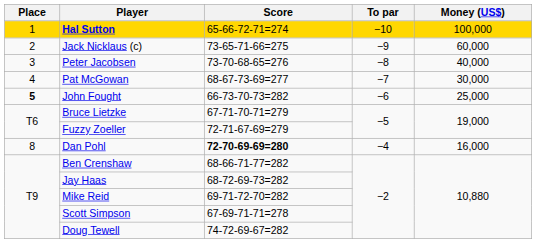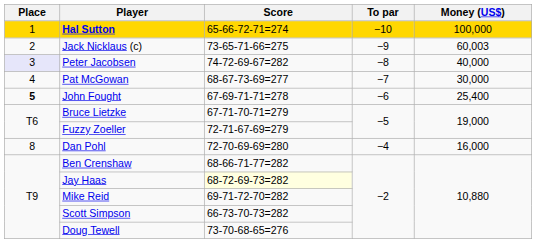Jack Nicklaus (c) | Money (US$): 60,000 -> 60,003
Peter Jacobsen | Place: no background -> lavender background
Peter Jacobsen | Score: 73-70-68-65=276 -> 74-72-69-67=282
John Fought | Score: 66-73-70-73=282 -> 67-69-71-71=278
John Fought | Money (US$): 25,000 -> 25,400
Dan Pohl | Score: bold -> normal
Jay Haas | Score: no background -> lightyellow background
Scott Simpson | Score: 67-69-71-71=278 -> 66-73-70-73=282
Doug Tewell | Score: 74-72-69-67=282 -> 73-70-68-65=276
